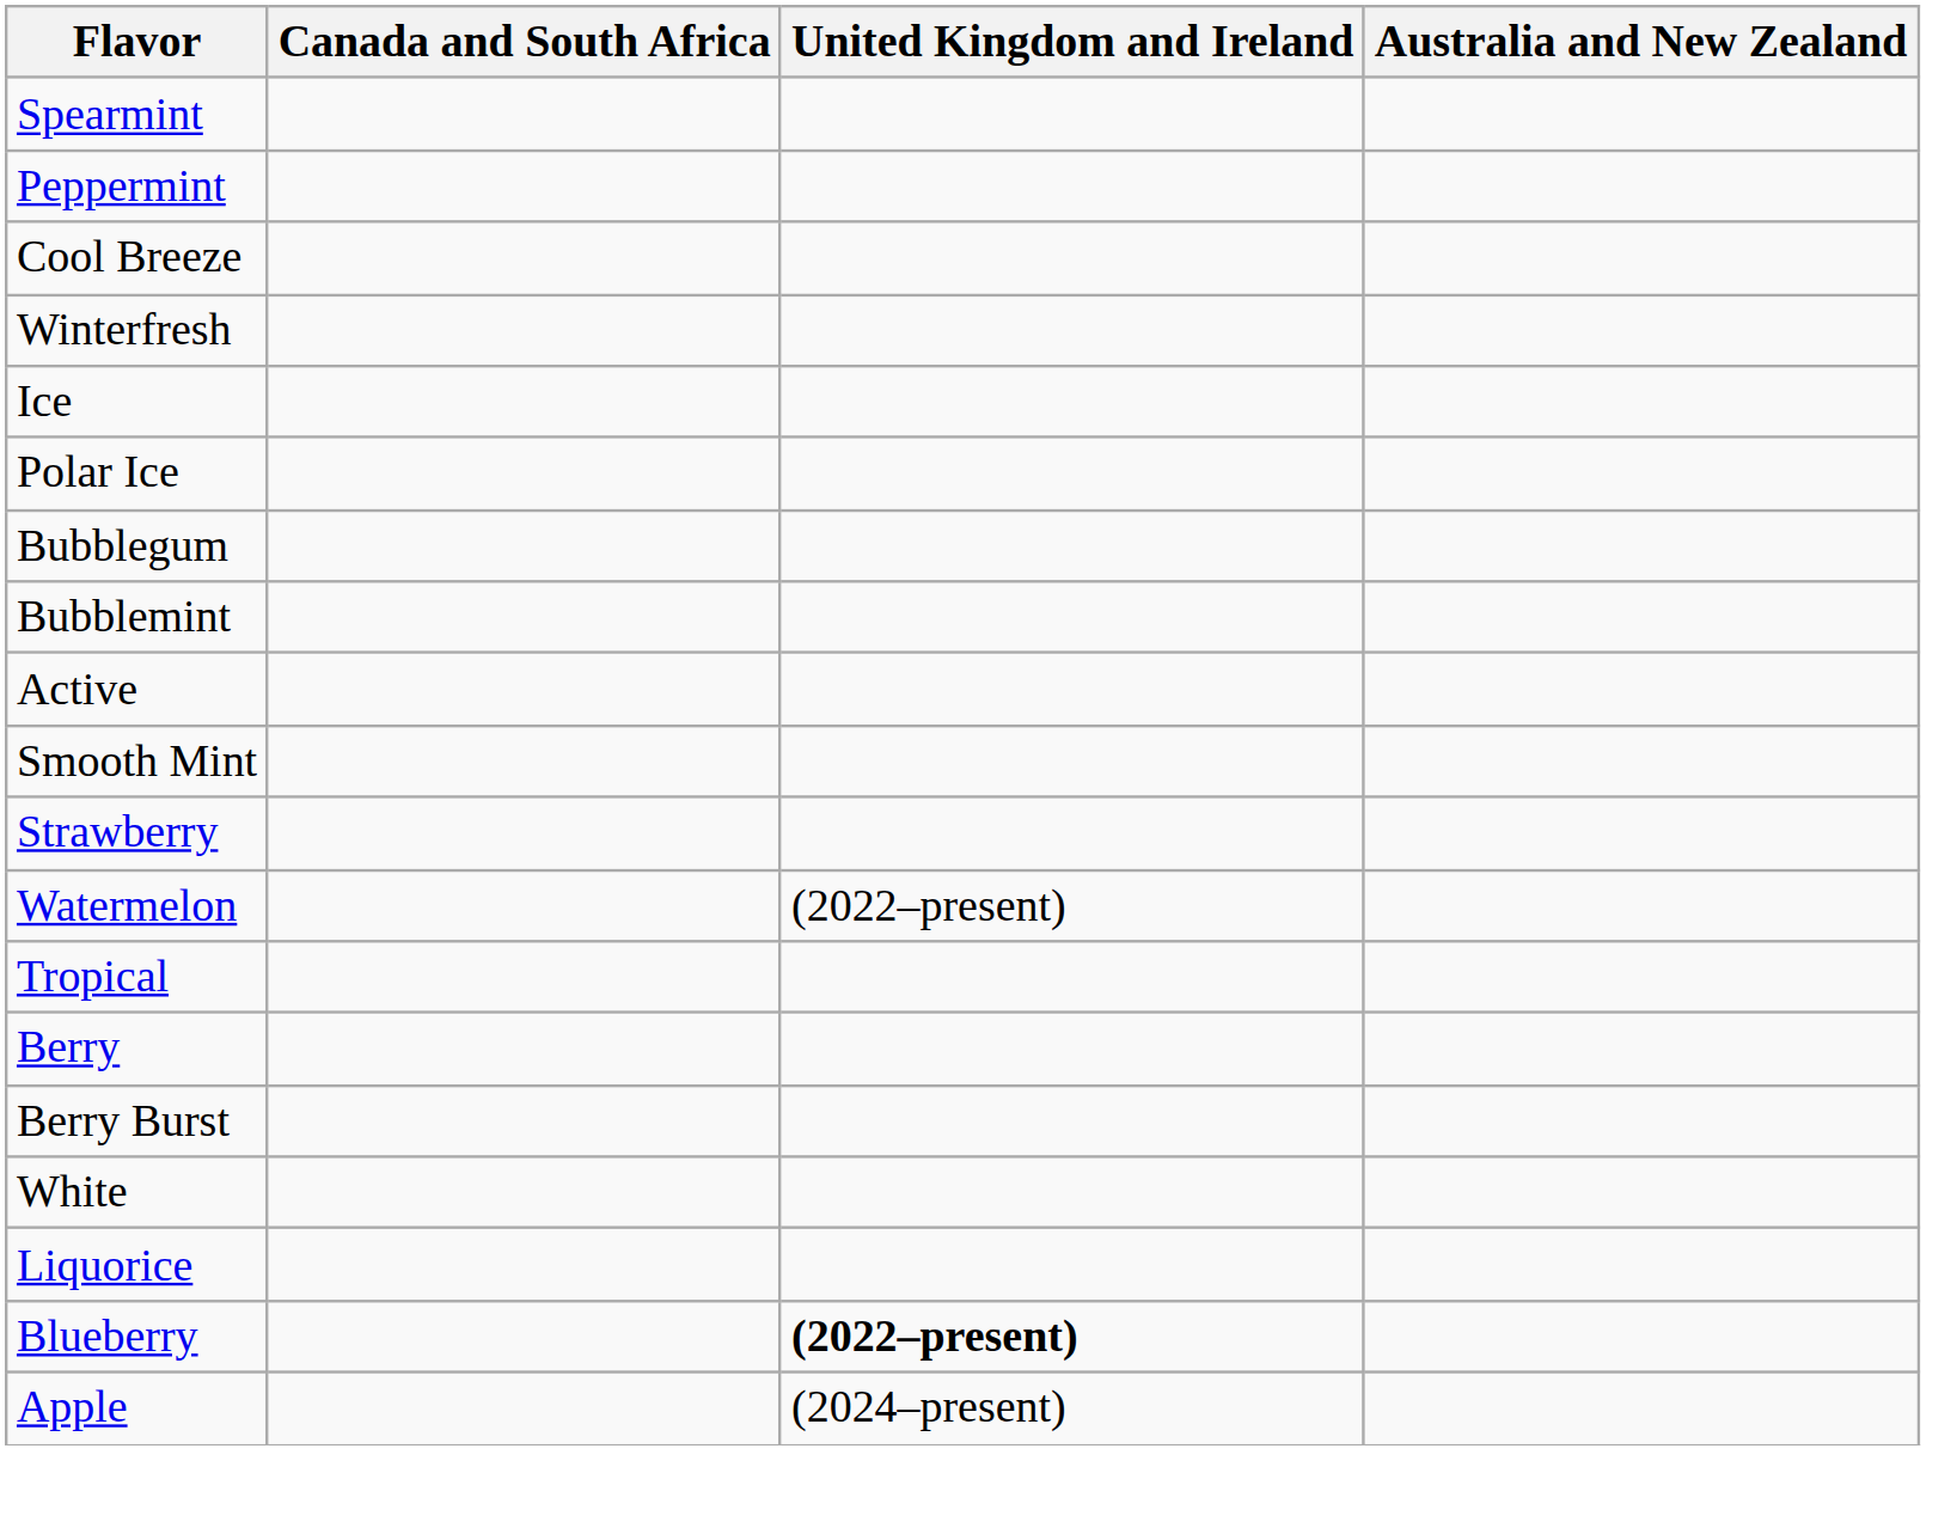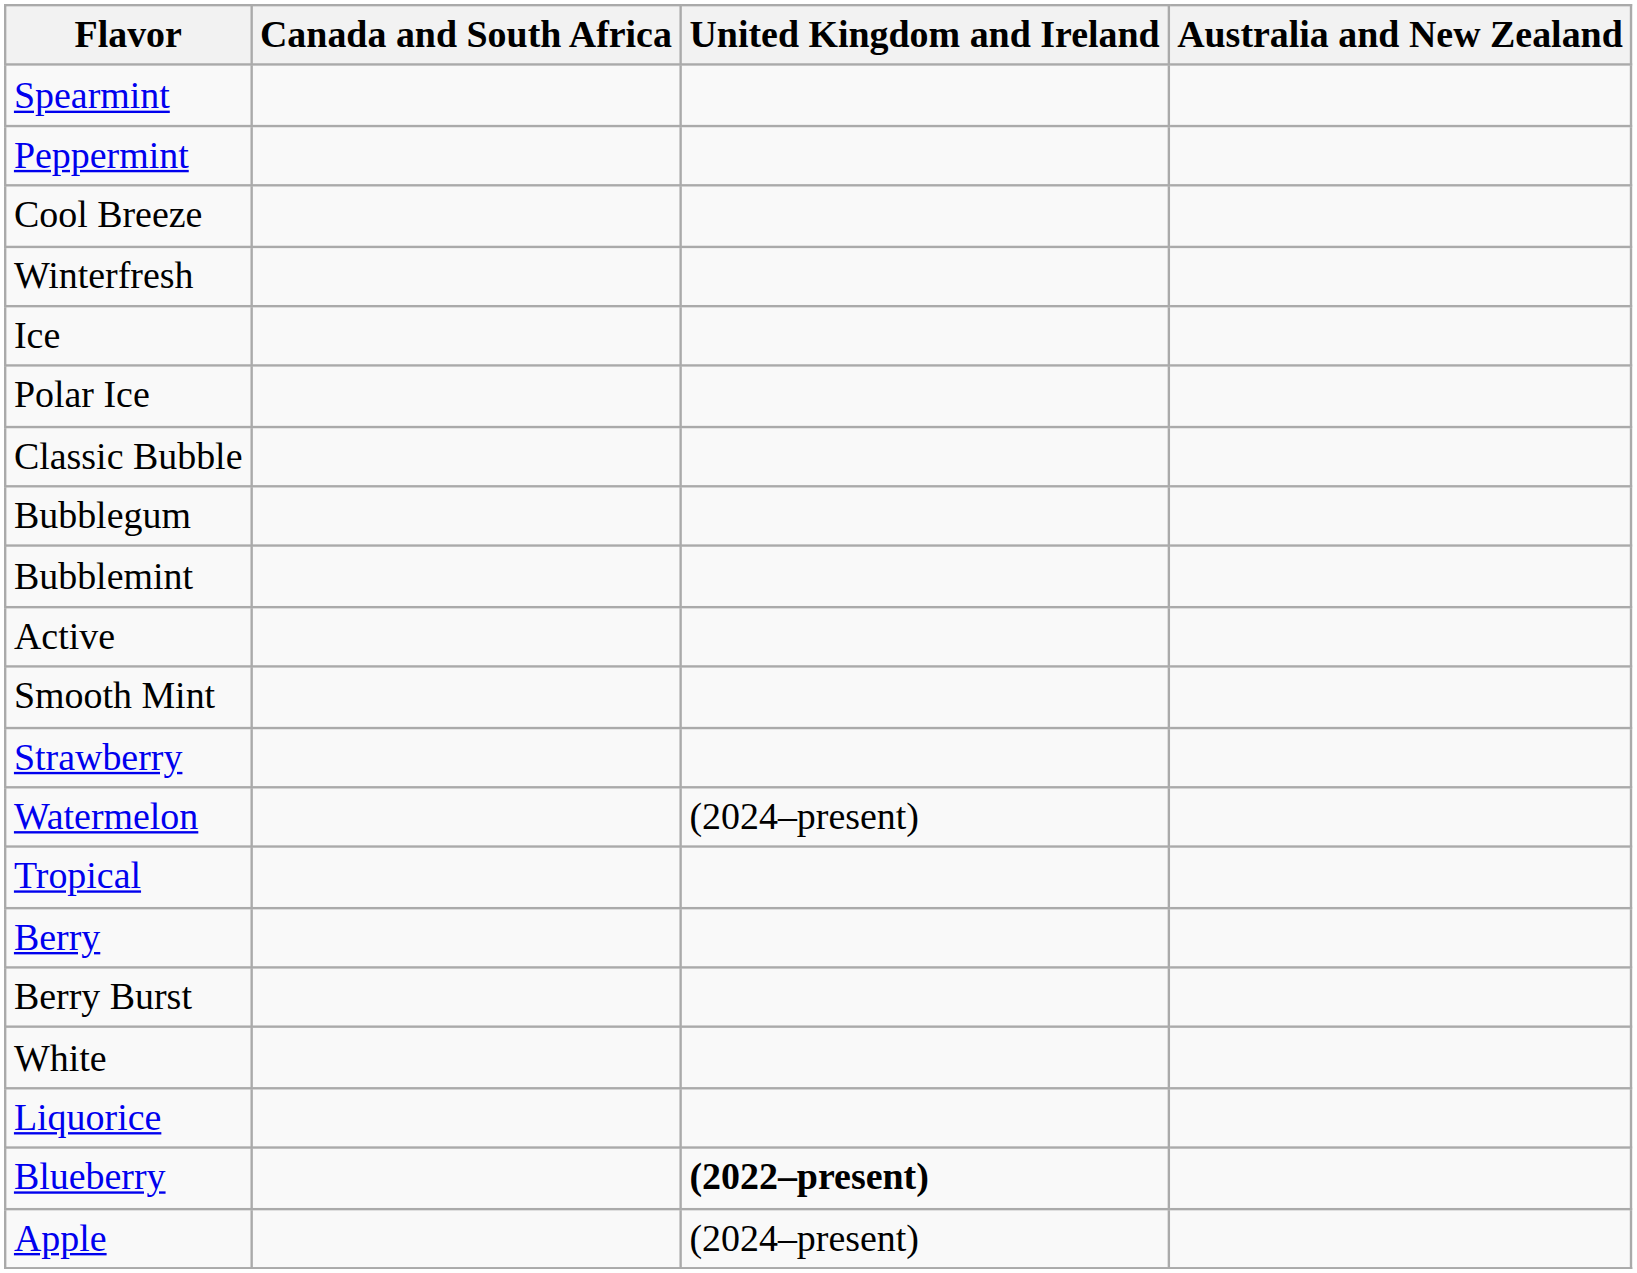+ row: Classic Bubble
Watermelon | United Kingdom and Ireland: (2022–present) -> (2024–present)
